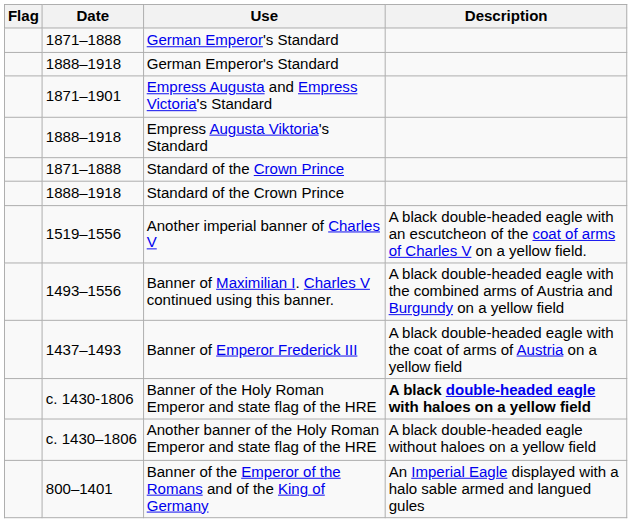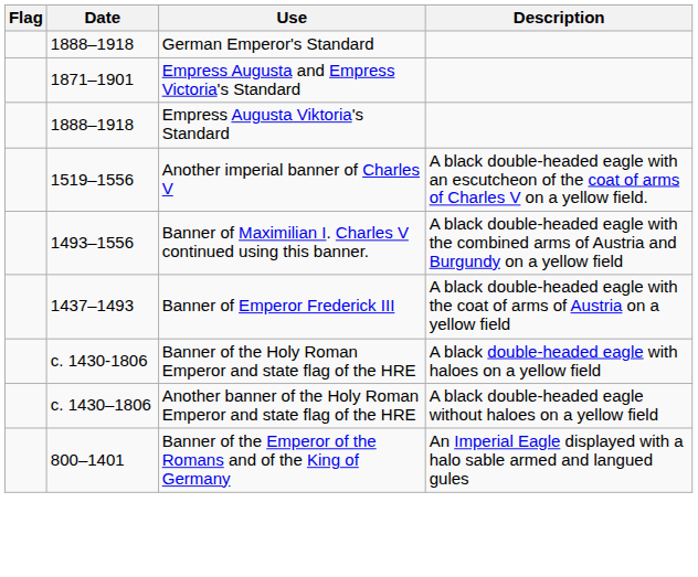- row: 1871–1888 | German Emperor's Standard
- row: 1871–1888 | Standard of the Crown Prince
- row: 1888–1918 | Standard of the Crown Prince
Banner of the Holy Roman Emperor and state flag of the HRE | Description: bold -> normal
